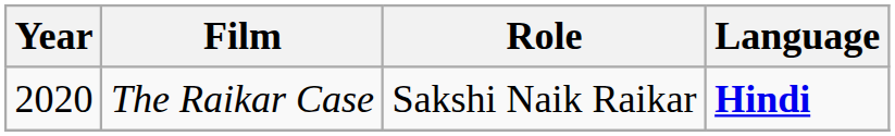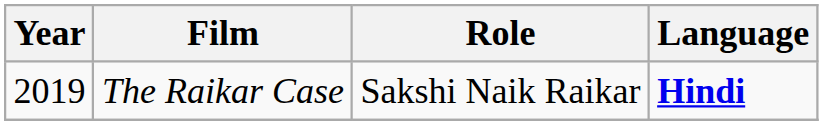The Raikar Case | Year: 2020 -> 2019
